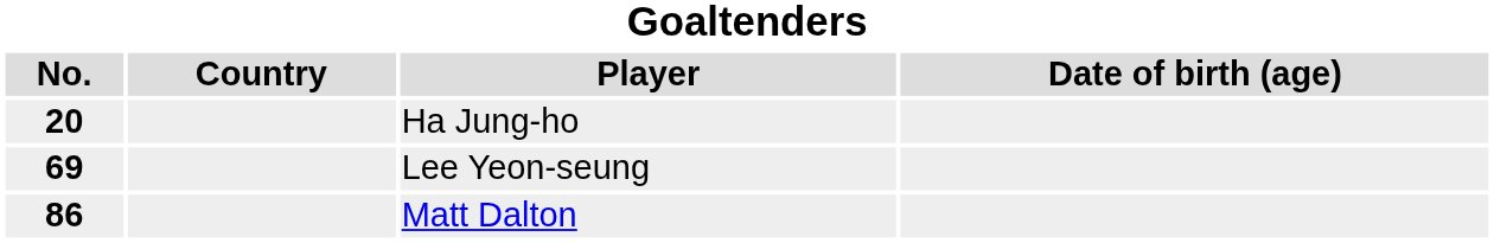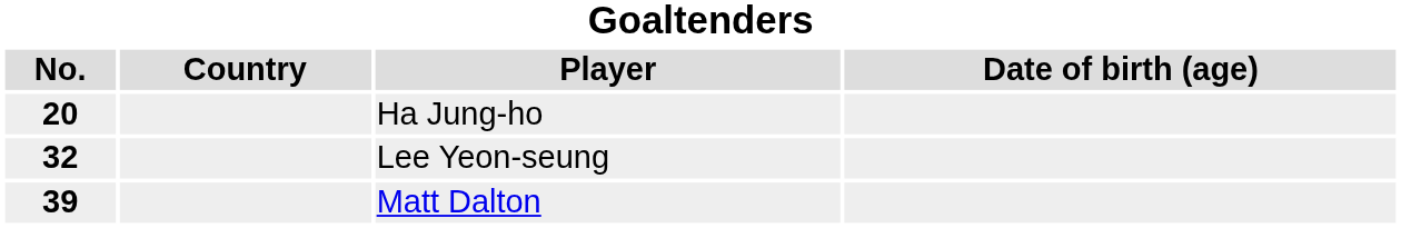Lee Yeon-seung | No.: 69 -> 32
Matt Dalton | No.: 86 -> 39
